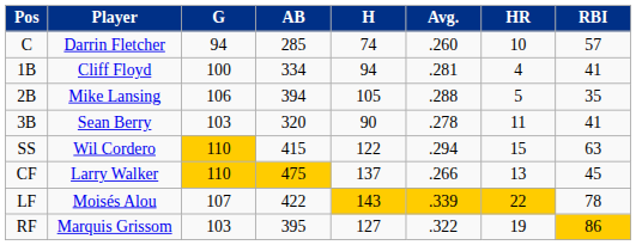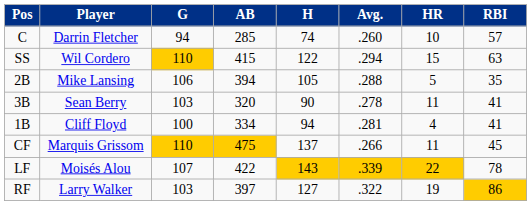rows swapped: 1B <-> SS
CF | Player: Larry Walker -> Marquis Grissom
CF | HR: 13 -> 11
RF | Player: Marquis Grissom -> Larry Walker
RF | AB: 395 -> 397
